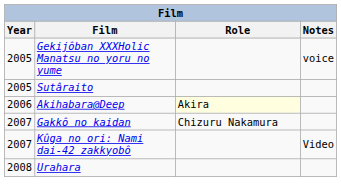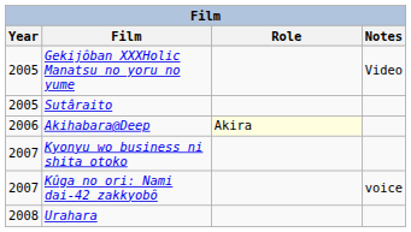Gekijôban XXXHolic Manatsu no yoru no yume | Notes: voice -> Video
+ row: 2007 | Kyonyu wo business ni shita otoko
- row: 2007 | Gakkô no kaidan | Chizuru Nakamura
Kûga no ori: Nami dai-42 zakkyobô | Notes: Video -> voice
